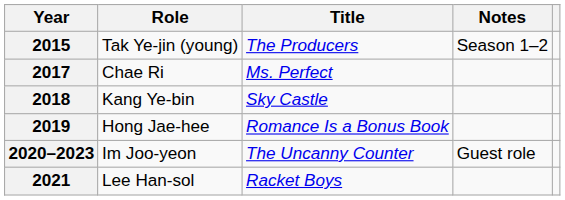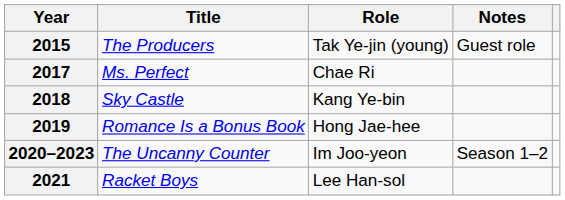columns swapped: Title <-> Role
2015 | Notes: Season 1–2 -> Guest role
2020–2023 | Notes: Guest role -> Season 1–2
